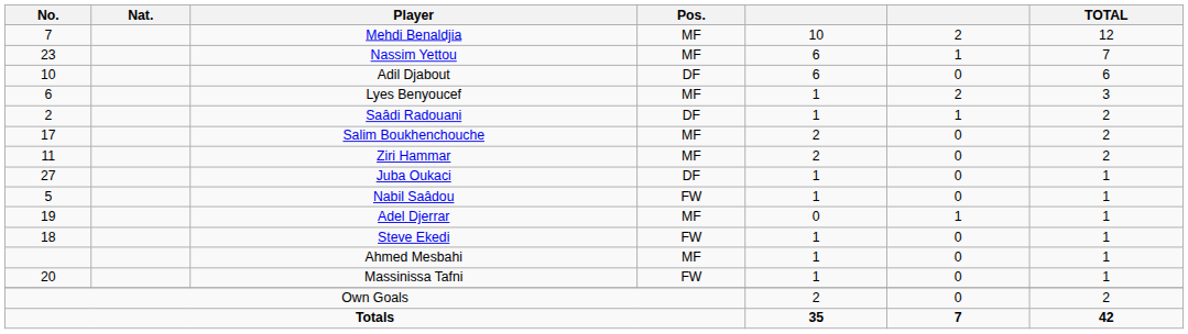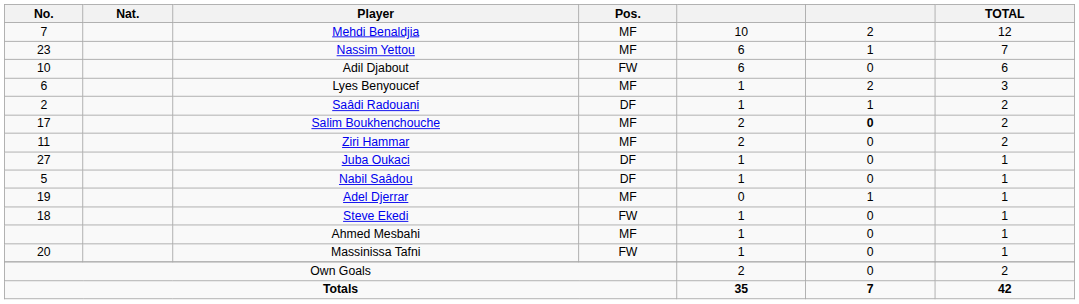Adil Djabout | Pos.: DF -> FW
Salim Boukhenchouche | column 6: normal -> bold
Nabil Saâdou | Pos.: FW -> DF
